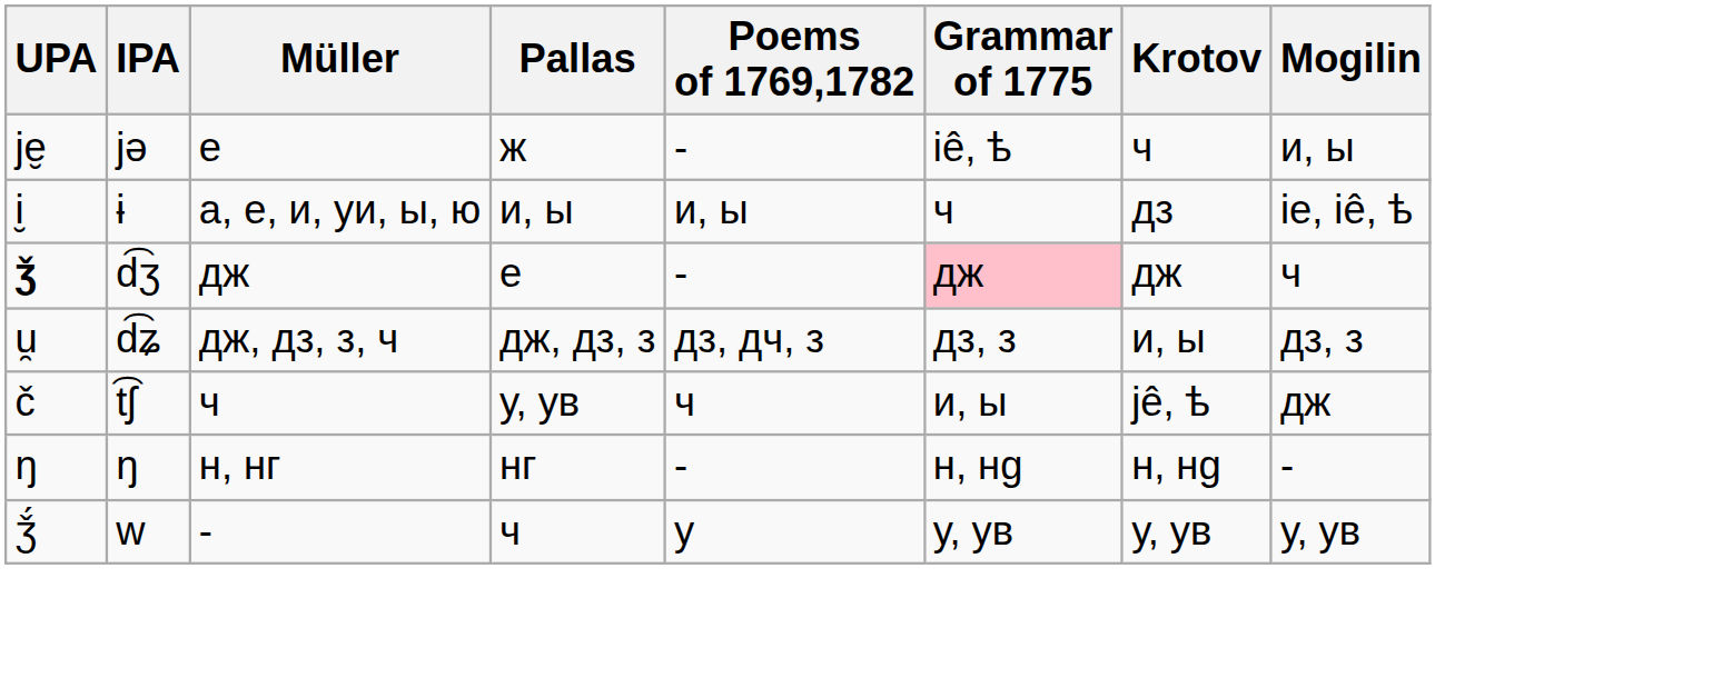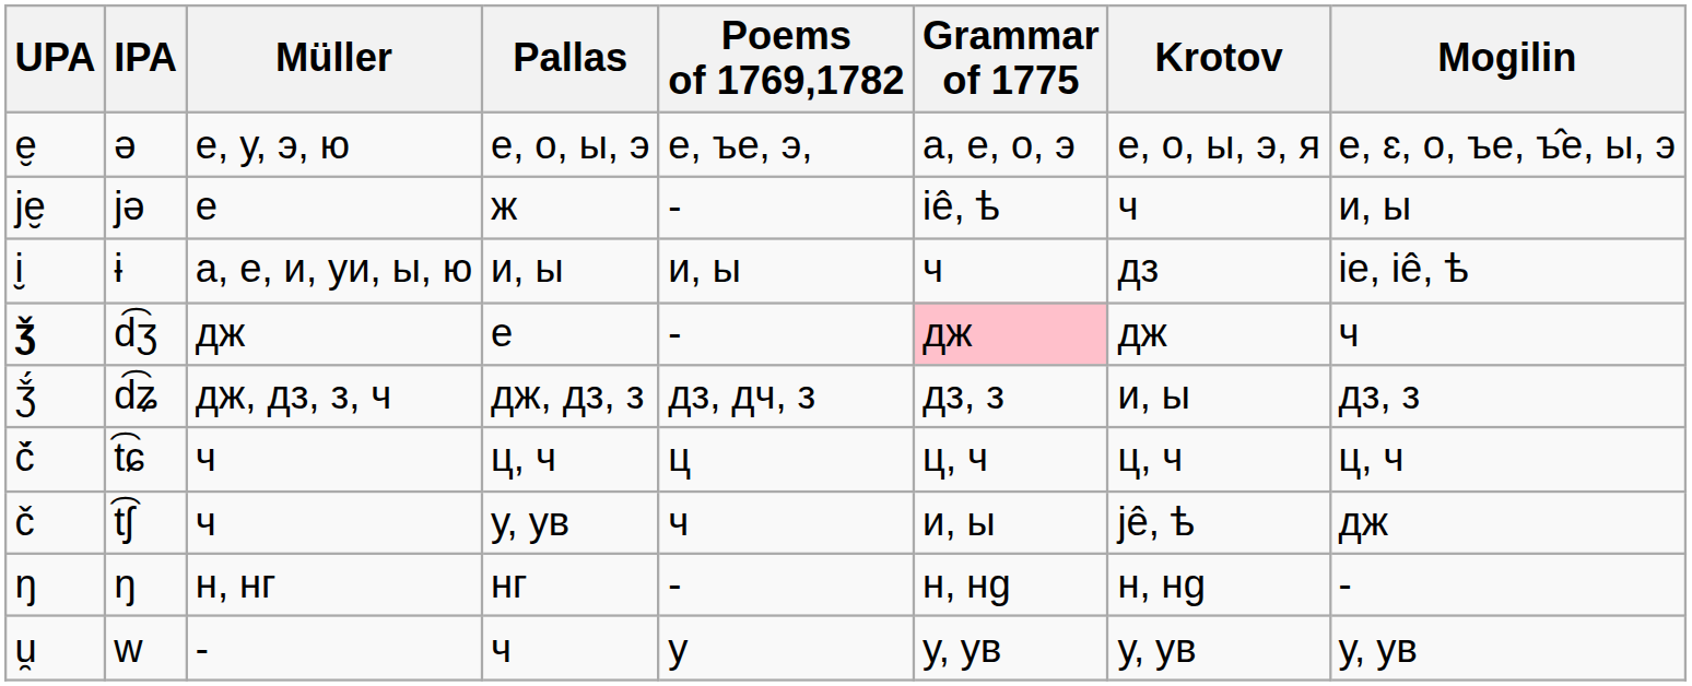+ row: e̮ | ə | е, у, э, ю | е, о, ы, э | е, ъе, э, | а, е, о, э | е, о, ы, э, я | е, ɛ, о, ъе, ъ̂е, ы, э
d͡ʑ | UPA: u̯ -> ǯ́
+ row: č́ | t͡ɕ | ч | ц, ч | ц | ц, ч | ц, ч | ц, ч
w | UPA: ǯ́ -> u̯
